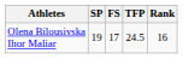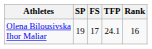Olena Bilousivska Ihor Maliar | TFP: 24.5 -> 24.1
